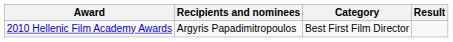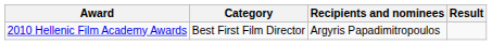columns swapped: Category <-> Recipients and nominees
